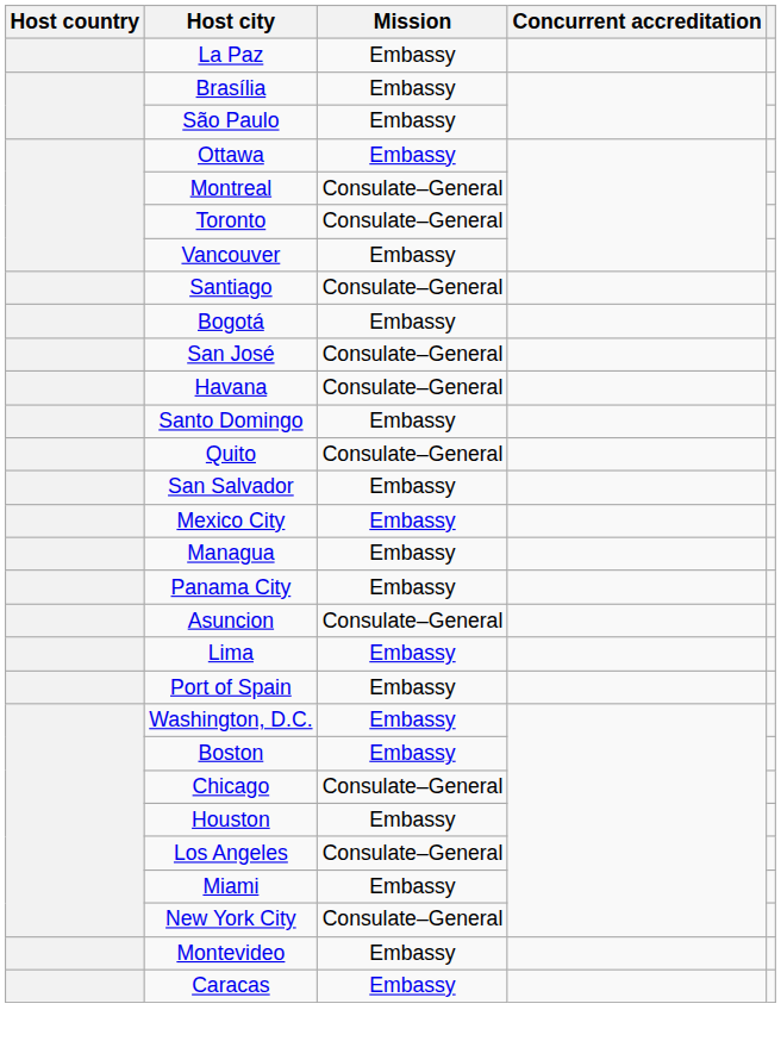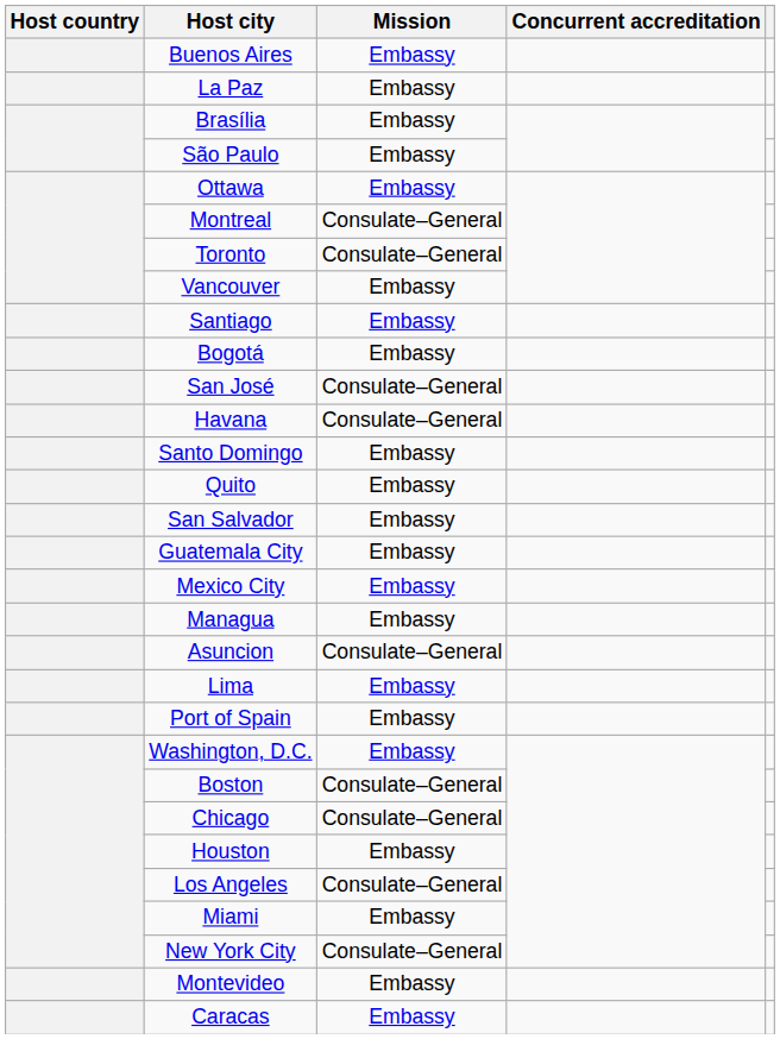+ row: Buenos Aires | Embassy
Santiago | Mission: Consulate–General -> Embassy
Quito | Mission: Consulate–General -> Embassy
+ row: Guatemala City | Embassy
- row: Panama City | Embassy
Boston | Mission: Embassy -> Consulate–General
